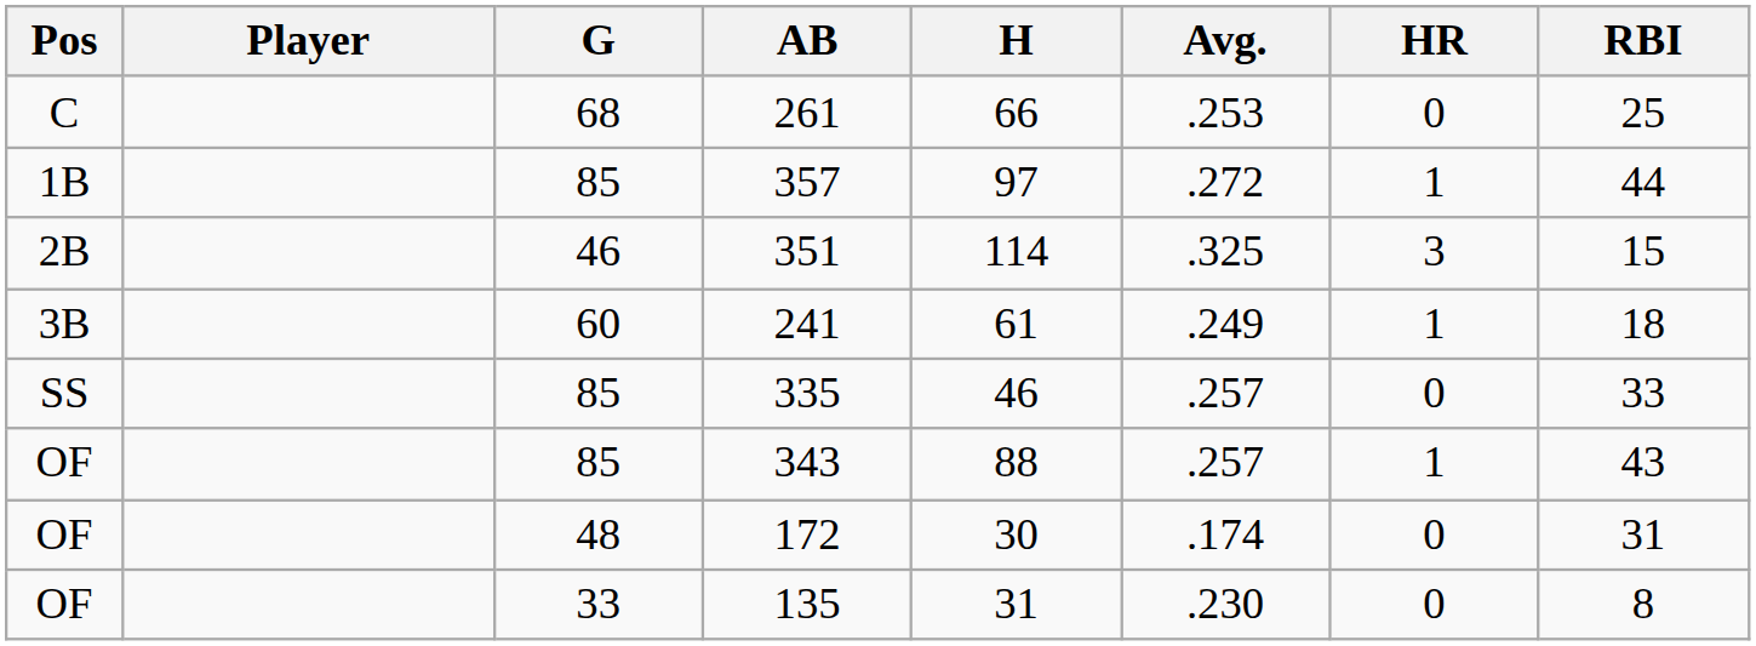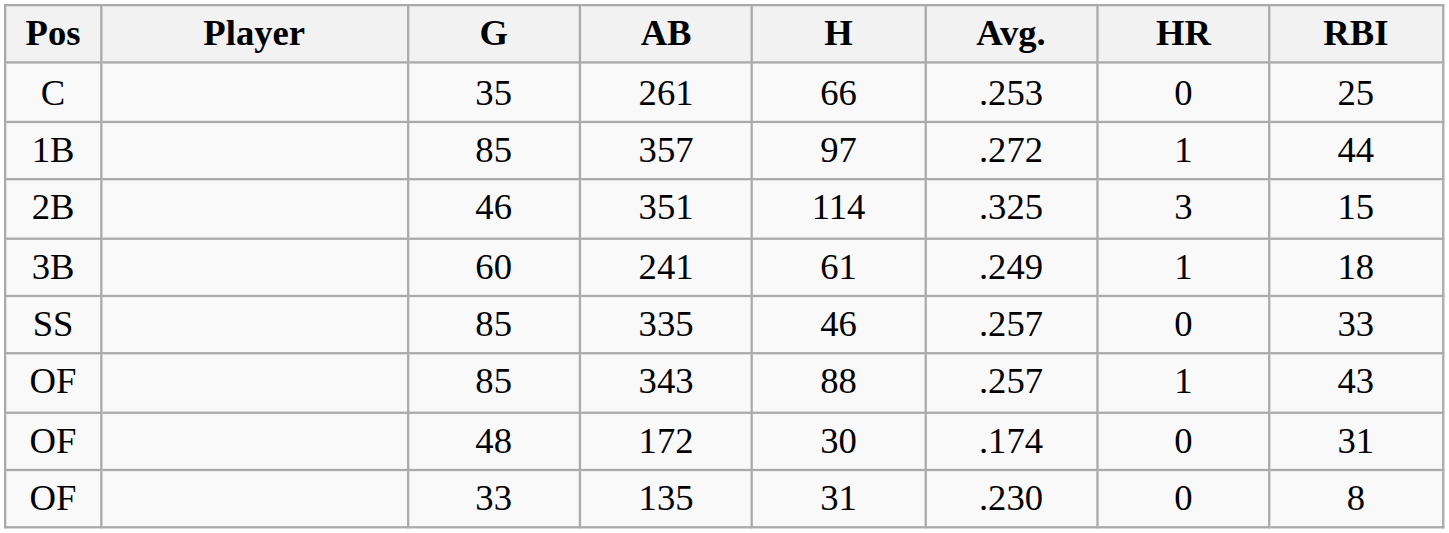261 | G: 68 -> 35
